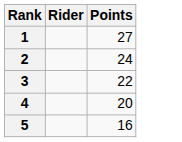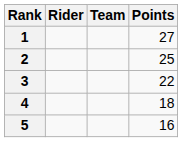+ column: Team
2 | Points: 24 -> 25
4 | Points: 20 -> 18
